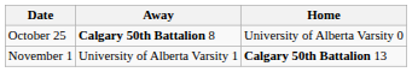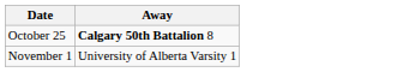- column: Home | University of Alberta Varsity 0 | Calgary 50th Battalion 13
